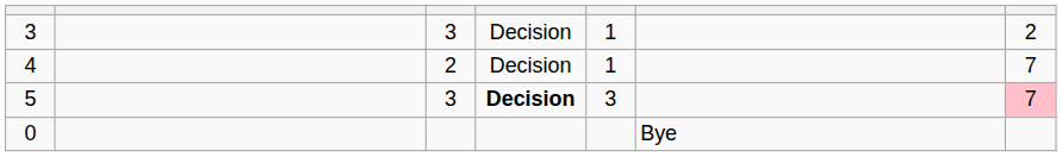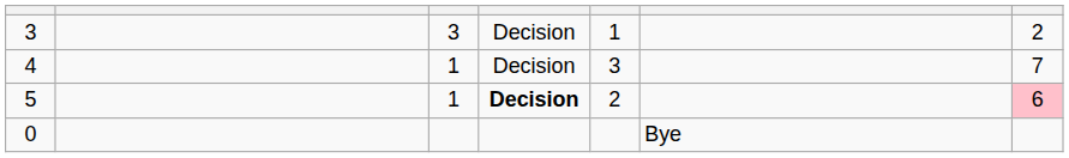4 | column 3: 2 -> 1
4 | column 5: 1 -> 3
5 | column 3: 3 -> 1
5 | column 5: 3 -> 2
5 | column 7: 7 -> 6
